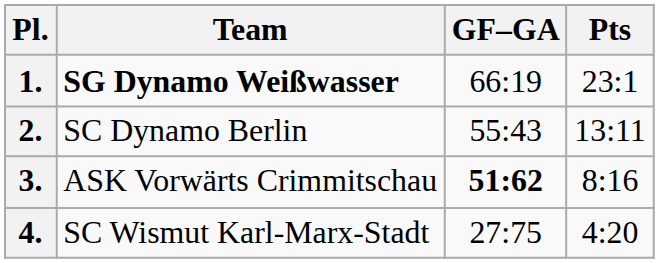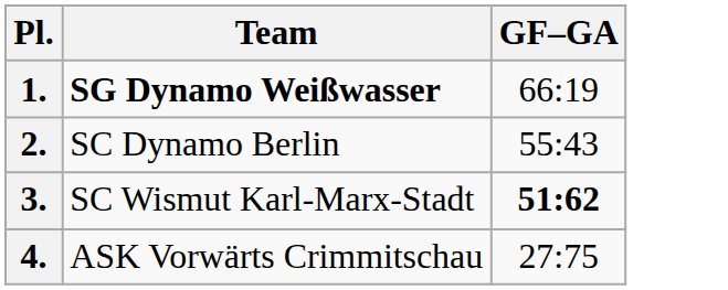- column: Pts | 23:1 | 13:11 | 8:16 | 4:20
3. | Team: ASK Vorwärts Crimmitschau -> SC Wismut Karl-Marx-Stadt
4. | Team: SC Wismut Karl-Marx-Stadt -> ASK Vorwärts Crimmitschau
